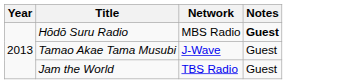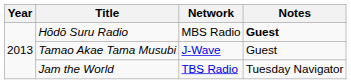Jam the World | Notes: Guest -> Tuesday Navigator
